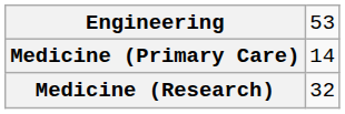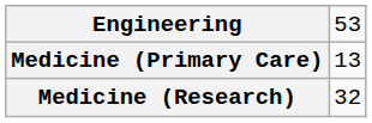Medicine (Primary Care) | column 2: 14 -> 13
